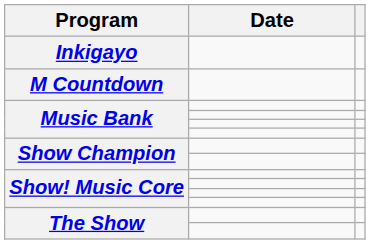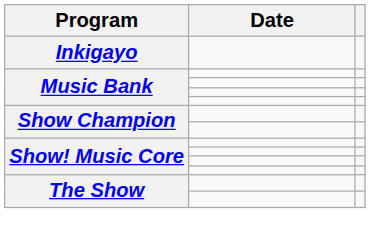- row: M Countdown
